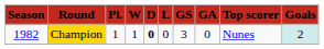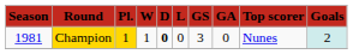Champion | column 1: 1982 -> 1981
Champion | column 3: no background -> gold background
